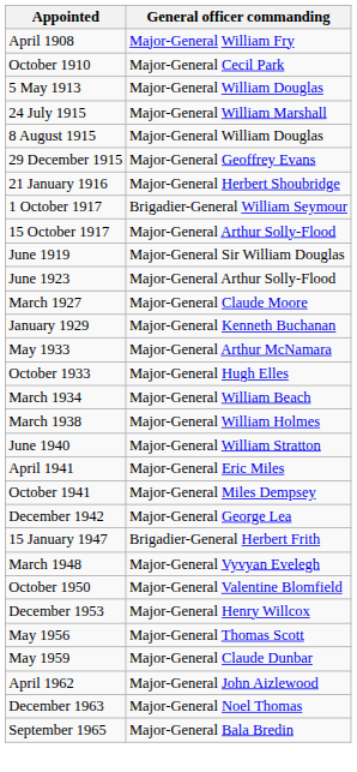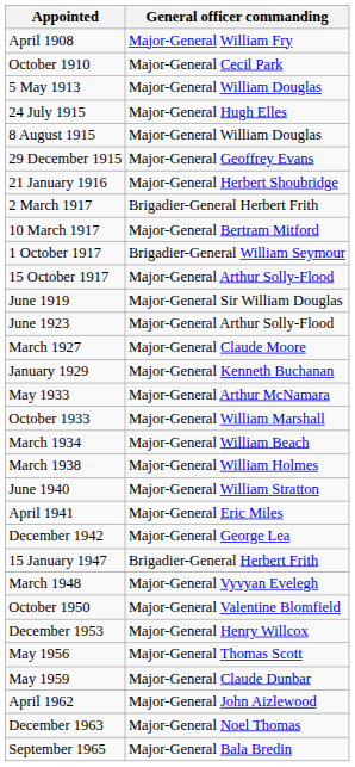24 July 1915 | General officer commanding: Major-General William Marshall -> Major-General Hugh Elles
+ row: 2 March 1917 | Brigadier-General Herbert Frith
+ row: 10 March 1917 | Major-General Bertram Mitford
October 1933 | General officer commanding: Major-General Hugh Elles -> Major-General William Marshall
- row: October 1941 | Major-General Miles Dempsey
